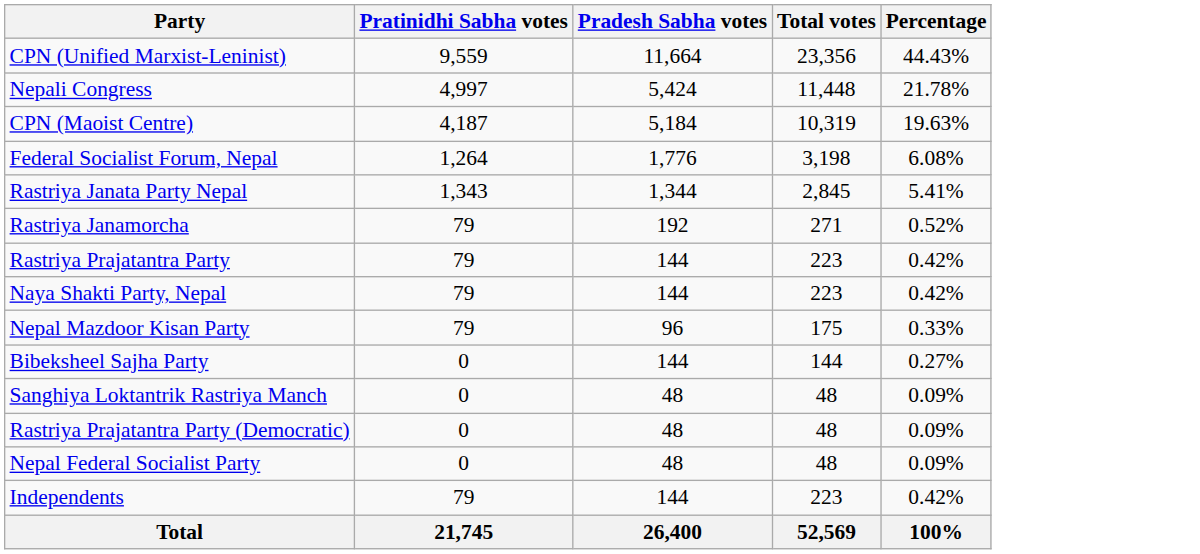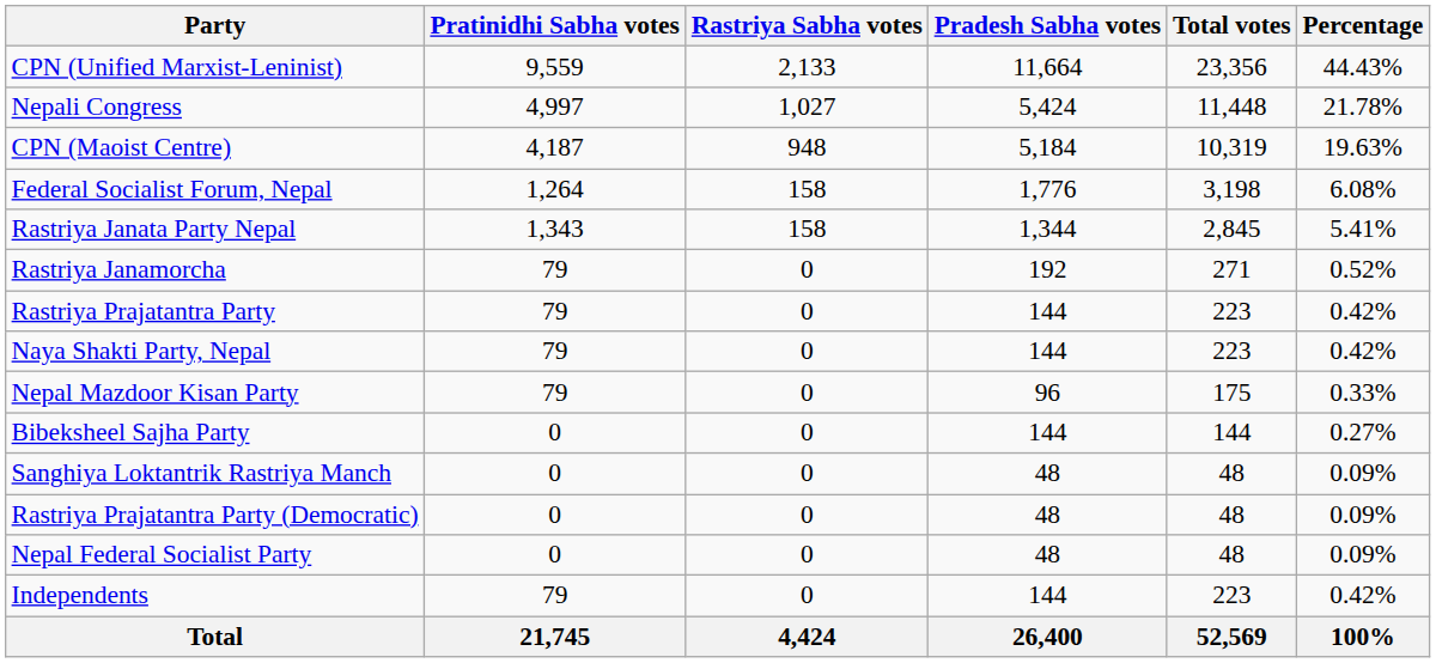+ column: Rastriya Sabha votes | 2,133 | 1,027 | 948 | 158 | 158 | 0 | 0 | 0 | 0 | 0 | 0 | 0 | 0 | 0 | 4,424
